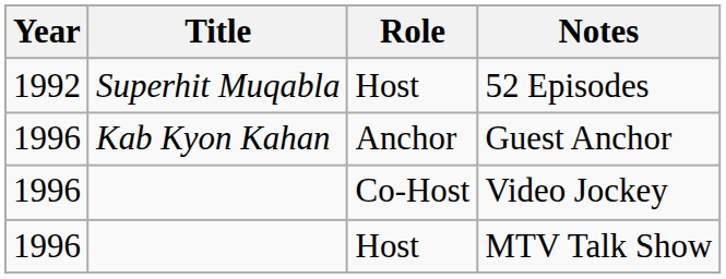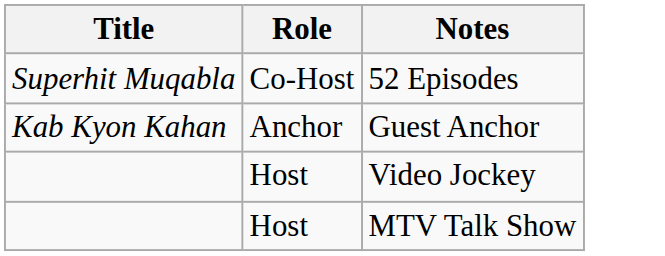- column: Year | 1992 | 1996 | 1996 | 1996
52 Episodes | Role: Host -> Co-Host
Video Jockey | Role: Co-Host -> Host
